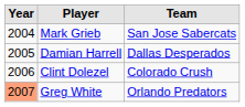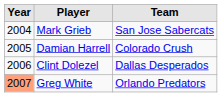Damian Harrell | Team: Dallas Desperados -> Colorado Crush
Clint Dolezel | Team: Colorado Crush -> Dallas Desperados
